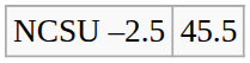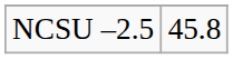NCSU –2.5 | column 2: 45.5 -> 45.8
